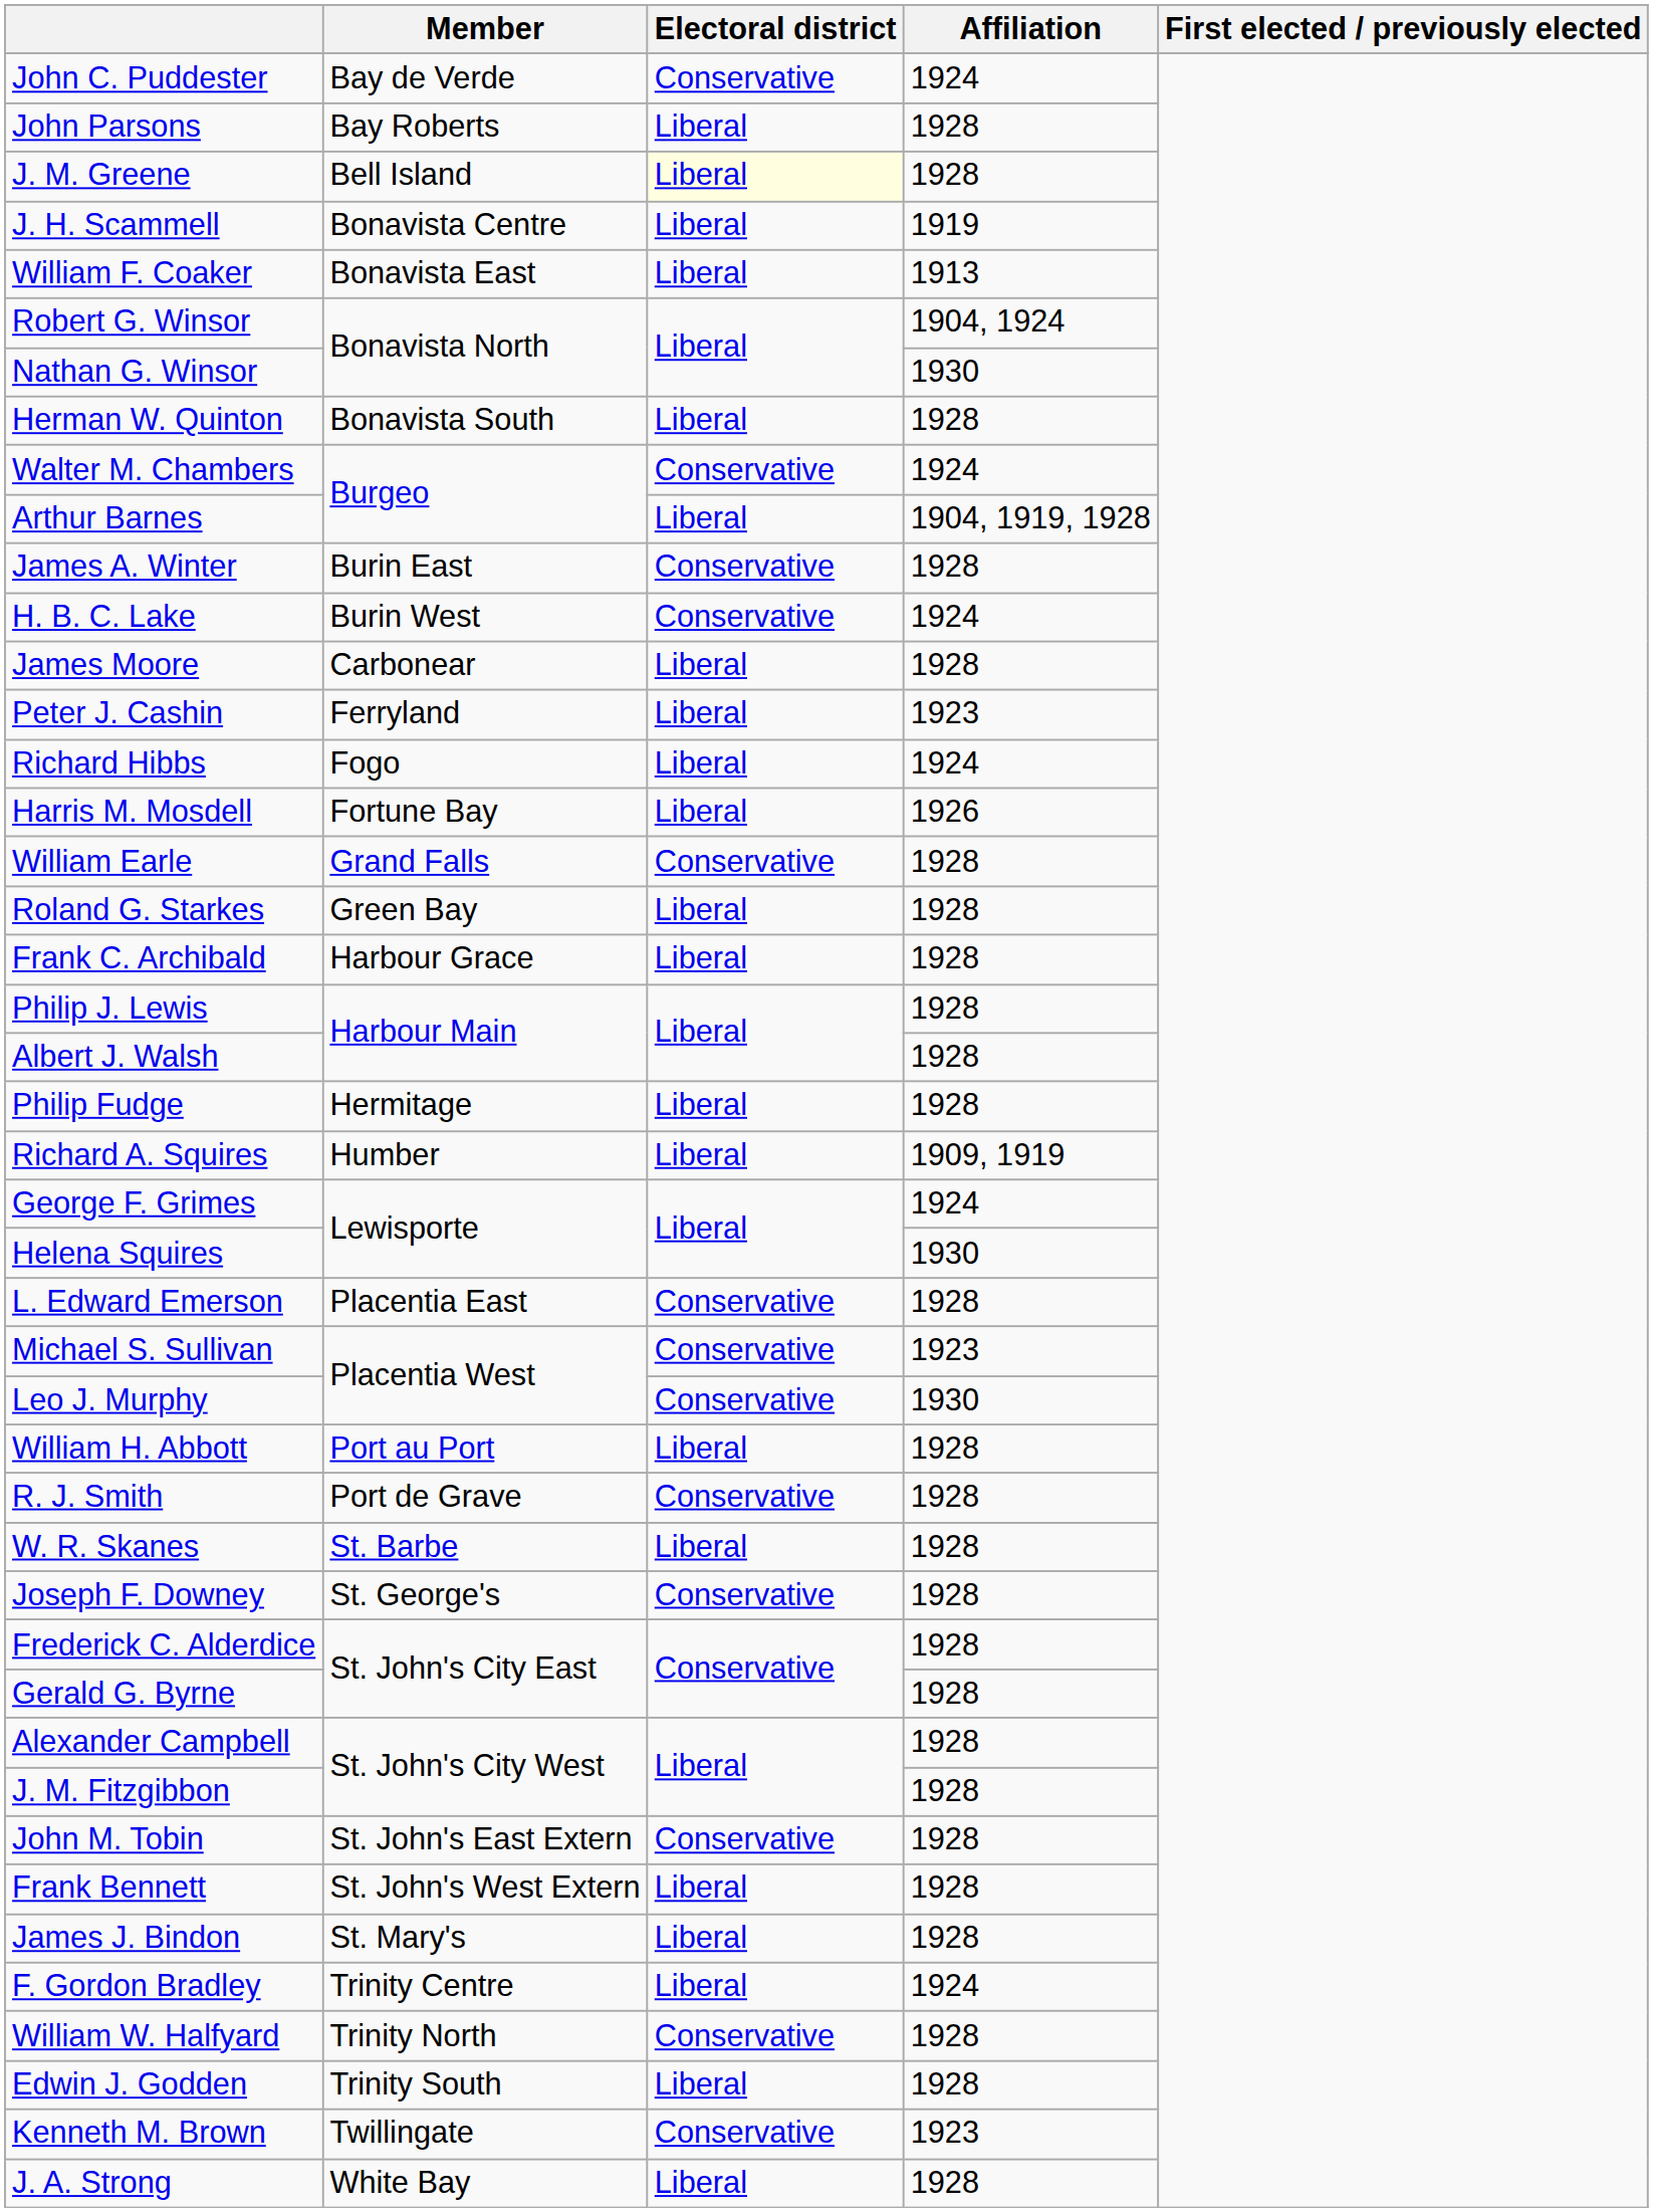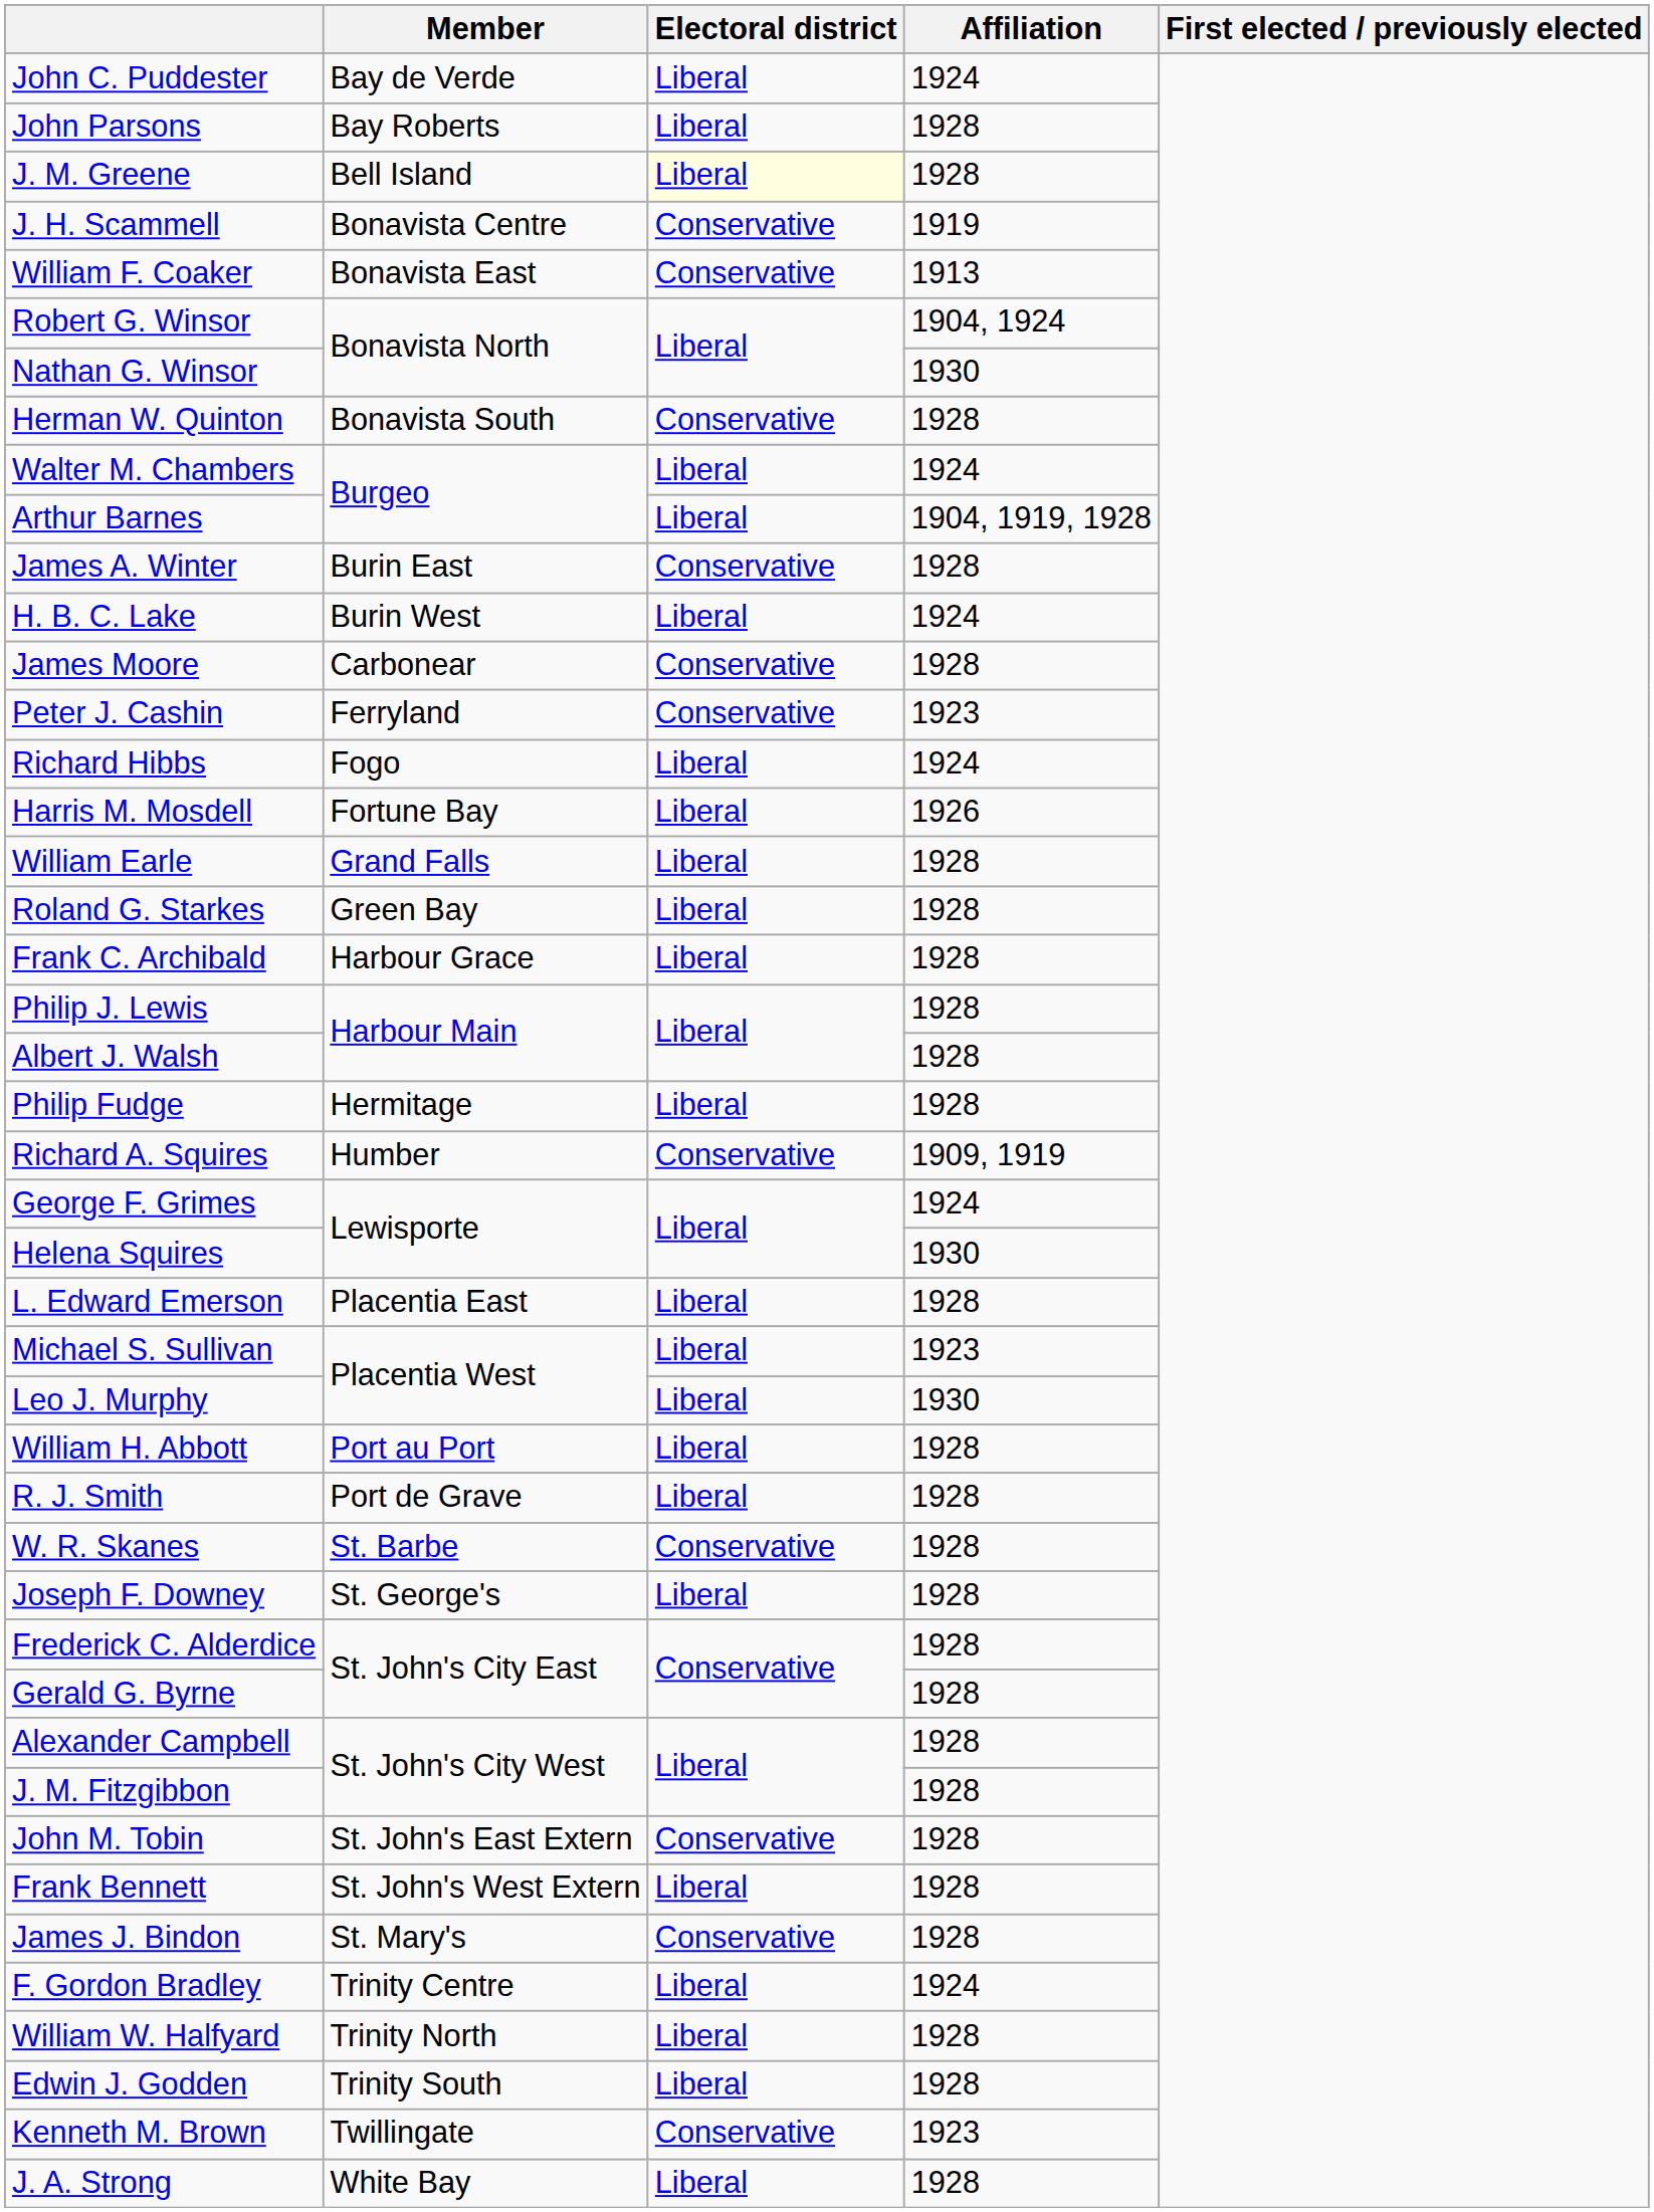John C. Puddester | Electoral district: Conservative -> Liberal
J. H. Scammell | Electoral district: Liberal -> Conservative
William F. Coaker | Electoral district: Liberal -> Conservative
Herman W. Quinton | Electoral district: Liberal -> Conservative
Walter M. Chambers | Electoral district: Conservative -> Liberal
H. B. C. Lake | Electoral district: Conservative -> Liberal
James Moore | Electoral district: Liberal -> Conservative
Peter J. Cashin | Electoral district: Liberal -> Conservative
William Earle | Electoral district: Conservative -> Liberal
Richard A. Squires | Electoral district: Liberal -> Conservative
L. Edward Emerson | Electoral district: Conservative -> Liberal
Michael S. Sullivan | Electoral district: Conservative -> Liberal
Leo J. Murphy | Electoral district: Conservative -> Liberal
R. J. Smith | Electoral district: Conservative -> Liberal
W. R. Skanes | Electoral district: Liberal -> Conservative
Joseph F. Downey | Electoral district: Conservative -> Liberal
James J. Bindon | Electoral district: Liberal -> Conservative
William W. Halfyard | Electoral district: Conservative -> Liberal
